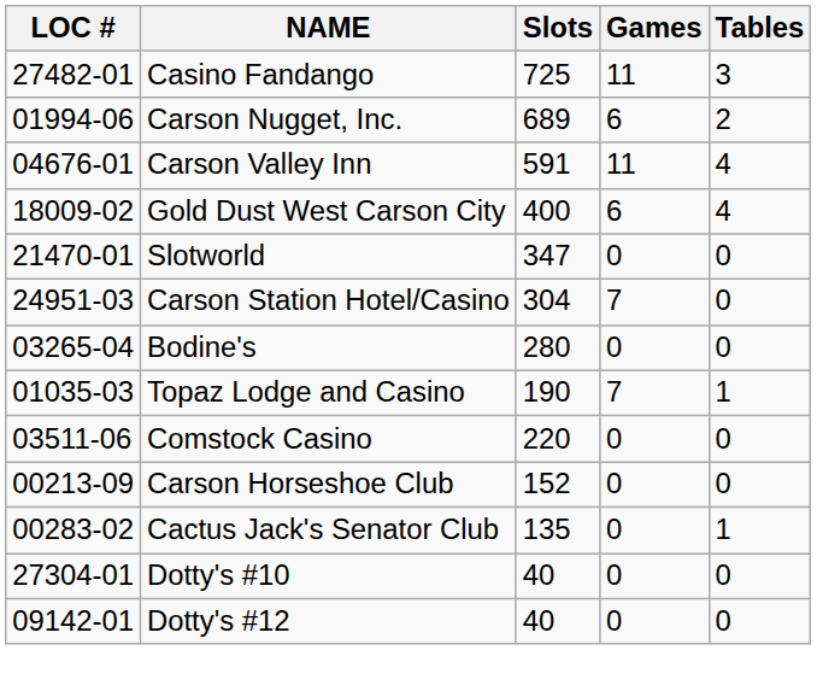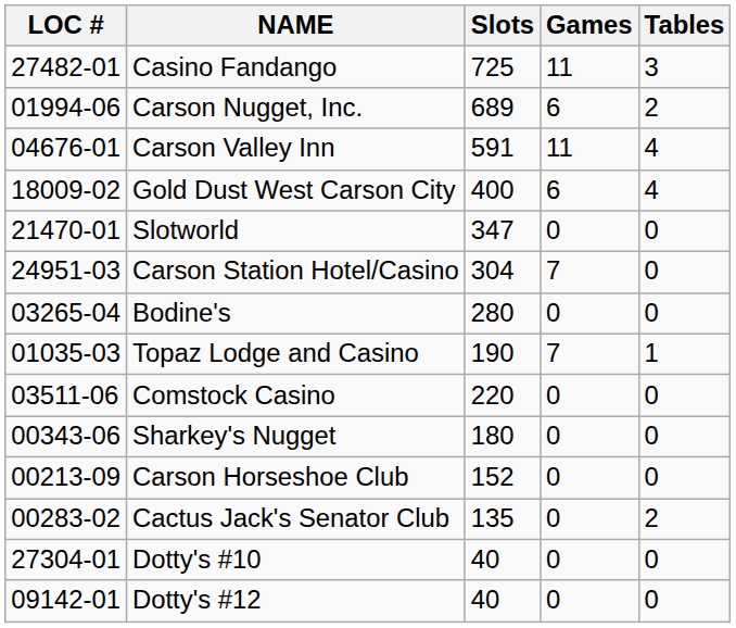+ row: 00343-06 | Sharkey's Nugget | 180 | 0 | 0
Cactus Jack's Senator Club | Tables: 1 -> 2
